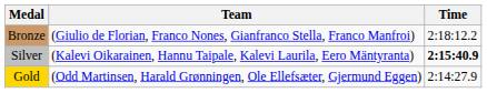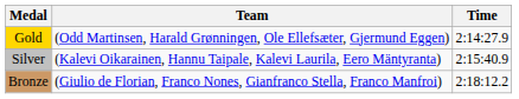rows swapped: Gold <-> Bronze
Silver | Time: bold -> normal
